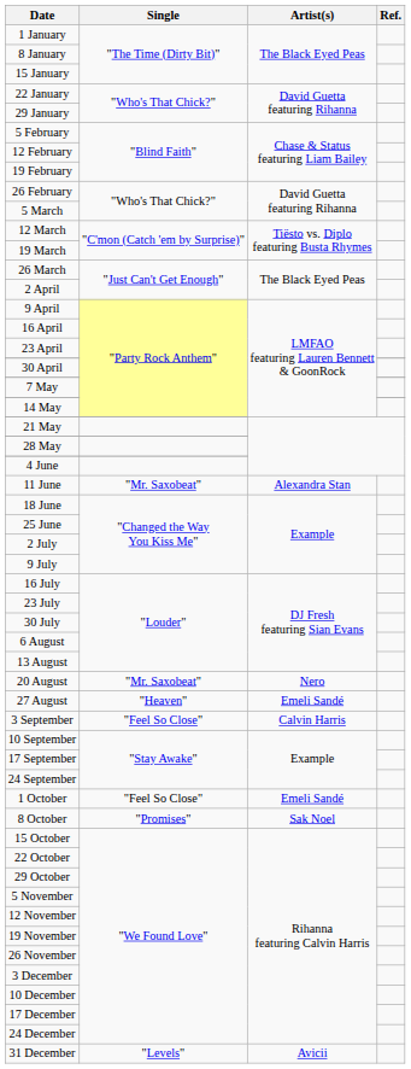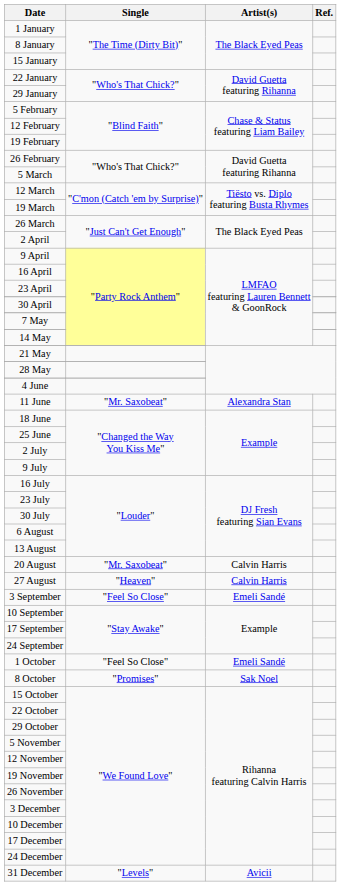20 August | Artist(s): Nero -> Calvin Harris
27 August | Artist(s): Emeli Sandé -> Calvin Harris
3 September | Artist(s): Calvin Harris -> Emeli Sandé
